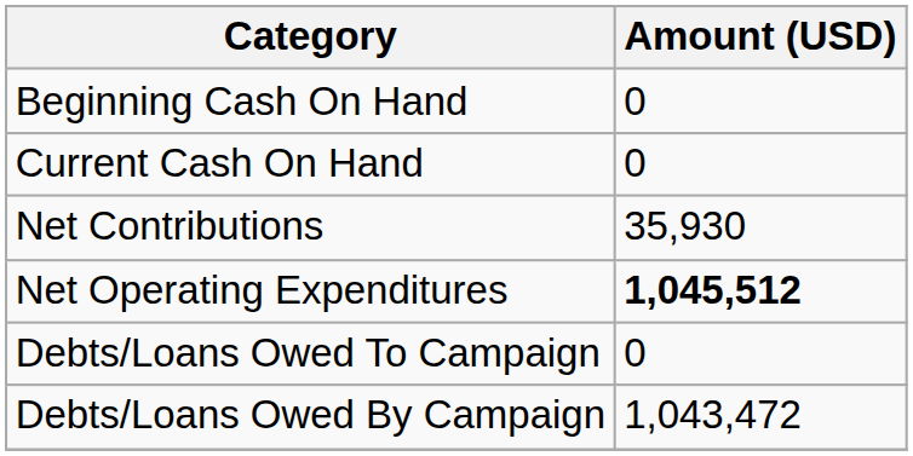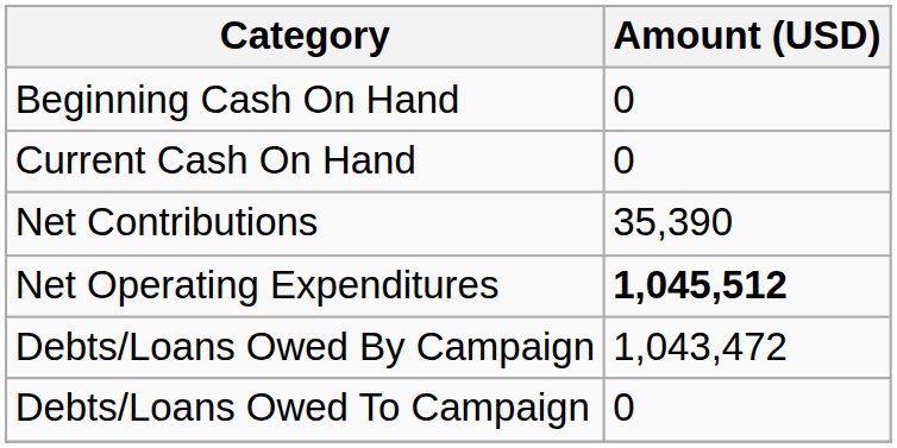Net Contributions | Amount (USD): 35,930 -> 35,390
rows swapped: Debts/Loans Owed By Campaign <-> Debts/Loans Owed To Campaign
